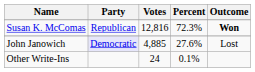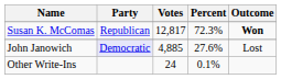Susan K. McComas | Votes: 12,816 -> 12,817
